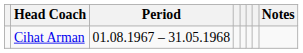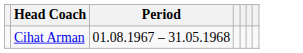- column: Notes
